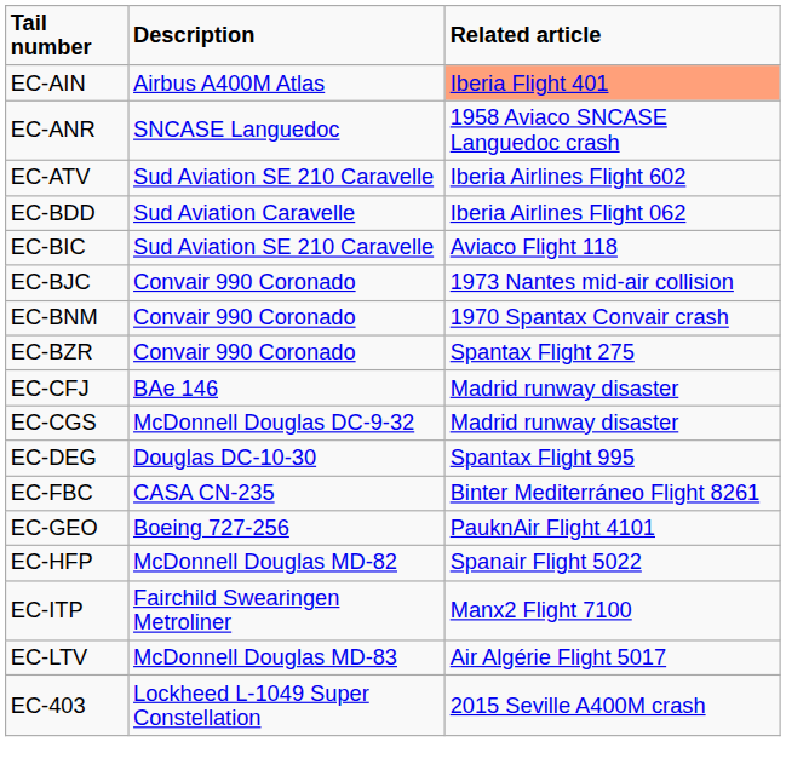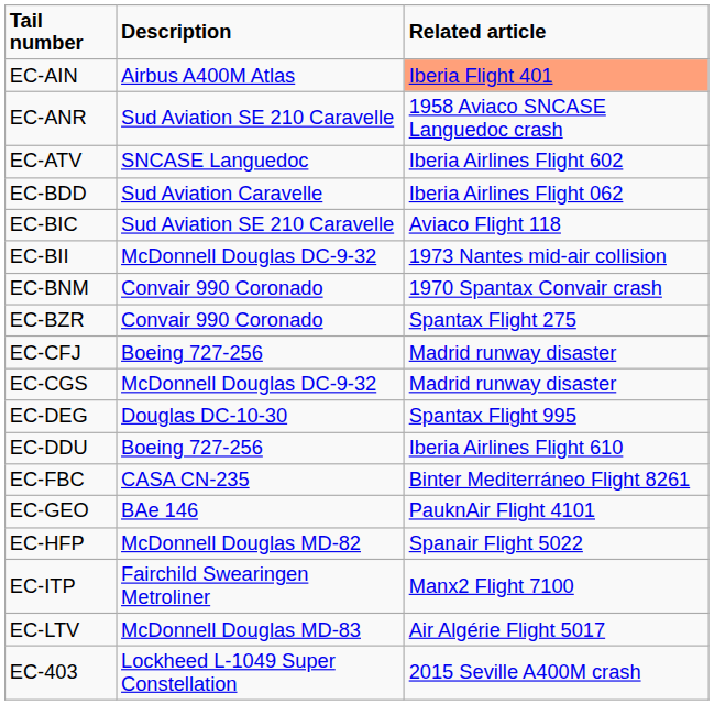EC-ANR | Description: SNCASE Languedoc -> Sud Aviation SE 210 Caravelle
EC-ATV | Description: Sud Aviation SE 210 Caravelle -> SNCASE Languedoc
+ row: EC-BII | McDonnell Douglas DC-9-32 | 1973 Nantes mid-air collision
- row: EC-BJC | Convair 990 Coronado | 1973 Nantes mid-air collision
EC-CFJ | Description: BAe 146 -> Boeing 727-256
+ row: EC-DDU | Boeing 727-256 | Iberia Airlines Flight 610
EC-GEO | Description: Boeing 727-256 -> BAe 146
